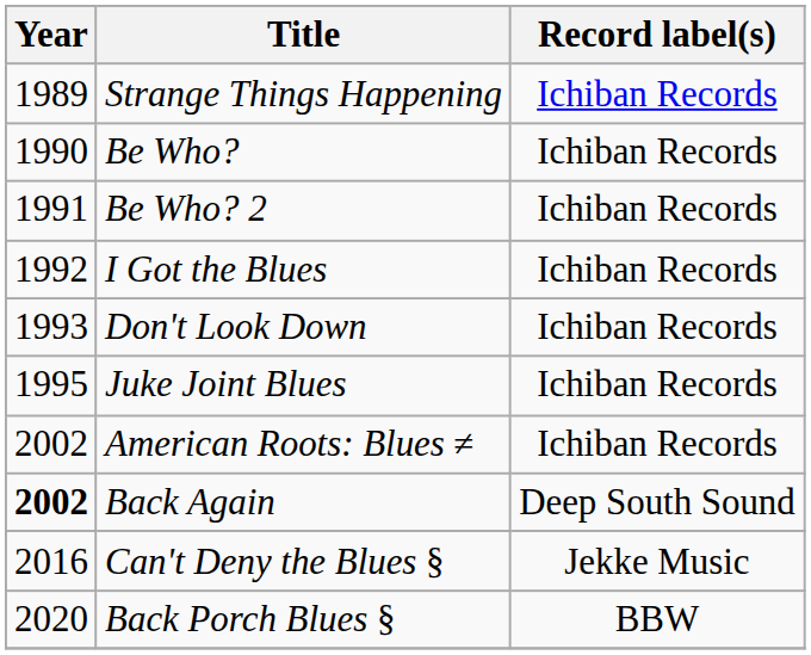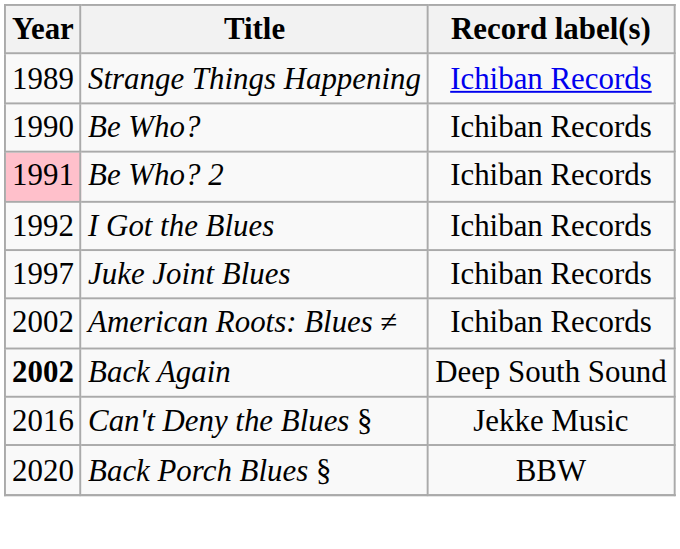Be Who? 2 | Year: no background -> pink background
- row: 1993 | Don't Look Down | Ichiban Records
Juke Joint Blues | Year: 1995 -> 1997
